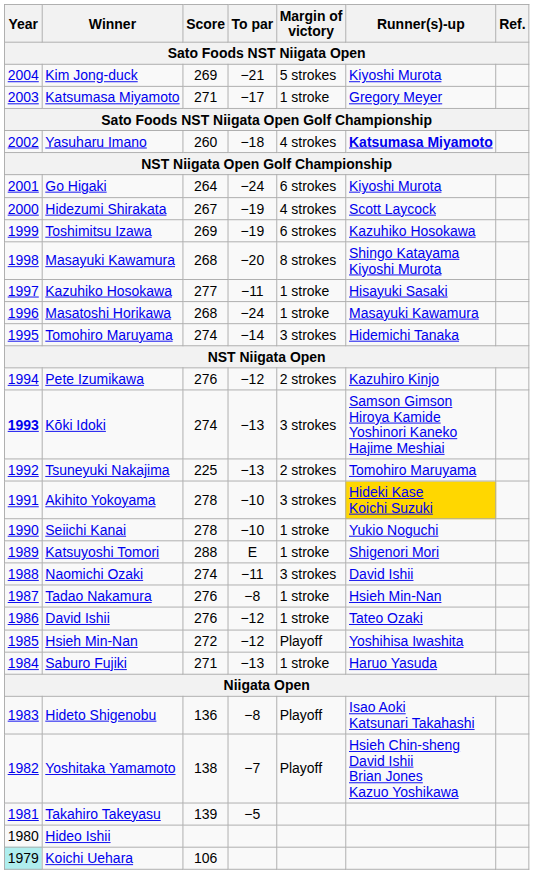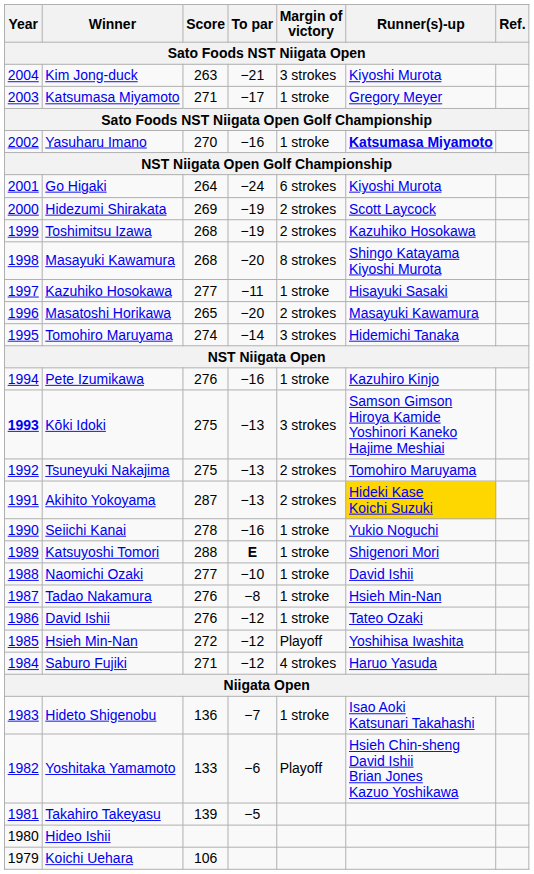Kim Jong-duck | Score: 269 -> 263
Kim Jong-duck | Margin of victory: 5 strokes -> 3 strokes
Yasuharu Imano | Score: 260 -> 270
Yasuharu Imano | To par: −18 -> −16
Yasuharu Imano | Margin of victory: 4 strokes -> 1 stroke
Hidezumi Shirakata | Score: 267 -> 269
Hidezumi Shirakata | Margin of victory: 4 strokes -> 2 strokes
Toshimitsu Izawa | Score: 269 -> 268
Toshimitsu Izawa | Margin of victory: 6 strokes -> 2 strokes
Masatoshi Horikawa | Score: 268 -> 265
Masatoshi Horikawa | To par: −24 -> −20
Masatoshi Horikawa | Margin of victory: 1 stroke -> 2 strokes
Pete Izumikawa | To par: −12 -> −16
Pete Izumikawa | Margin of victory: 2 strokes -> 1 stroke
Kōki Idoki | Score: 274 -> 275
Tsuneyuki Nakajima | Score: 225 -> 275
Akihito Yokoyama | Score: 278 -> 287
Akihito Yokoyama | To par: −10 -> −13
Akihito Yokoyama | Margin of victory: 3 strokes -> 2 strokes
Seiichi Kanai | To par: −10 -> −16
Katsuyoshi Tomori | To par: normal -> bold
Naomichi Ozaki | Score: 274 -> 277
Naomichi Ozaki | To par: −11 -> −10
Naomichi Ozaki | Margin of victory: 3 strokes -> 1 stroke
Saburo Fujiki | To par: −13 -> −12
Saburo Fujiki | Margin of victory: 1 stroke -> 4 strokes
Hideto Shigenobu | To par: −8 -> −7
Hideto Shigenobu | Margin of victory: Playoff -> 1 stroke
Yoshitaka Yamamoto | Score: 138 -> 133
Yoshitaka Yamamoto | To par: −7 -> −6
Koichi Uehara | Year: paleturquoise background -> no background
